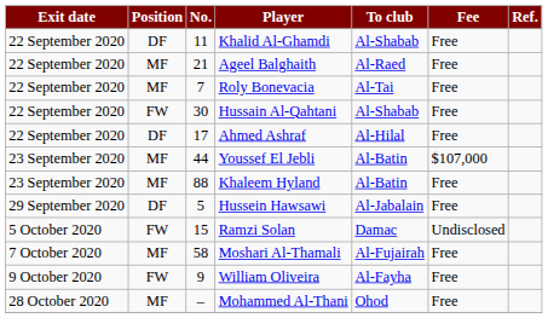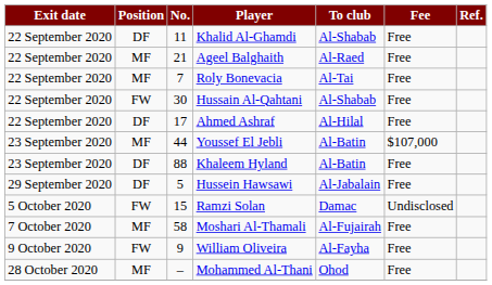Khaleem Hyland | Position: MF -> DF
